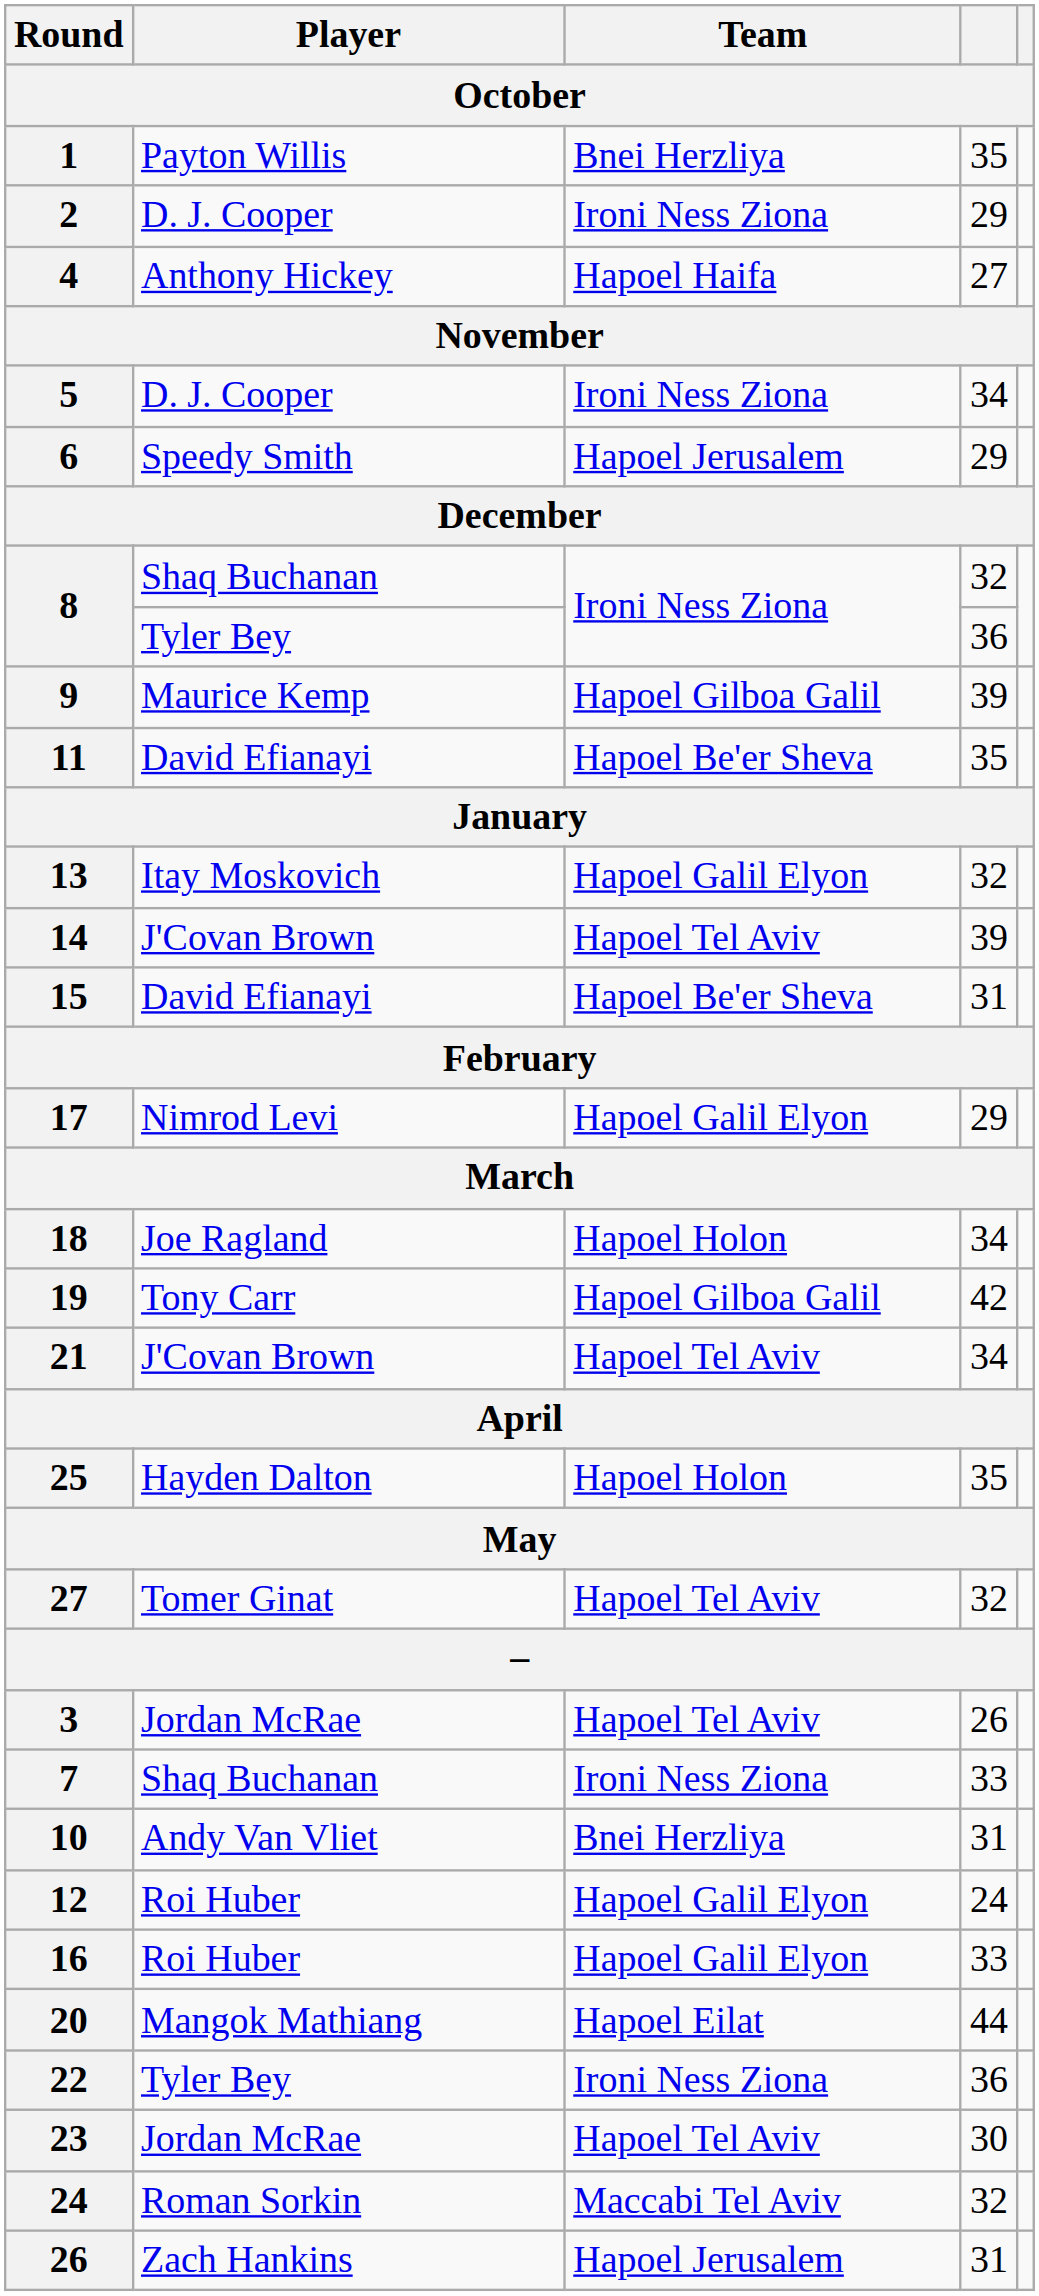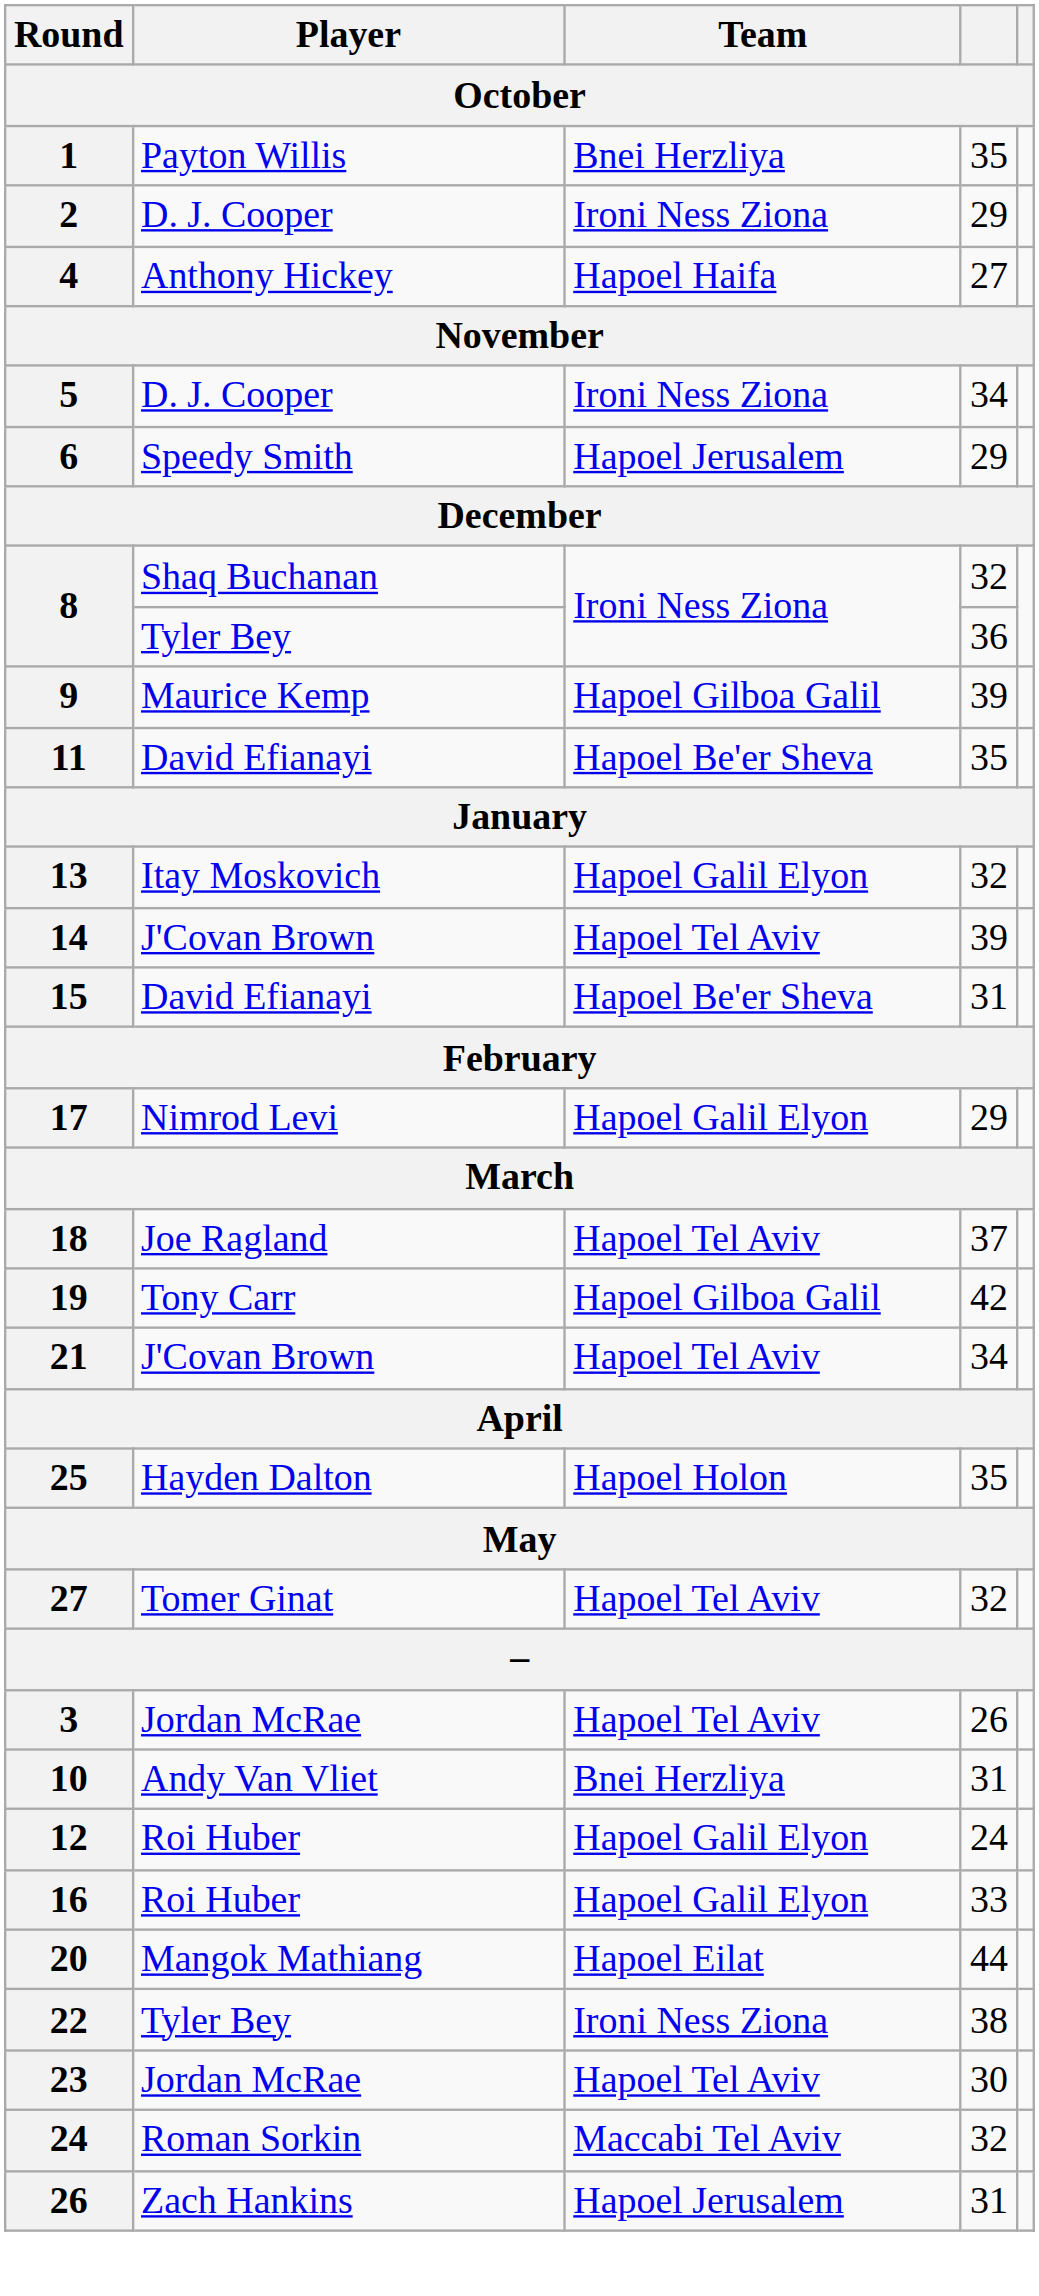18 | Team: Hapoel Holon -> Hapoel Tel Aviv
18 | column 4: 34 -> 37
- row: 7 | Shaq Buchanan | Ironi Ness Ziona | 33
22 | column 4: 36 -> 38
